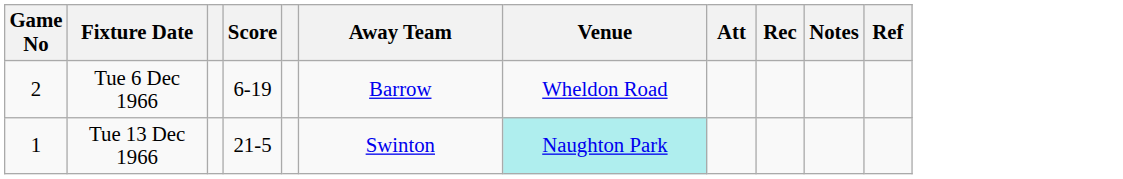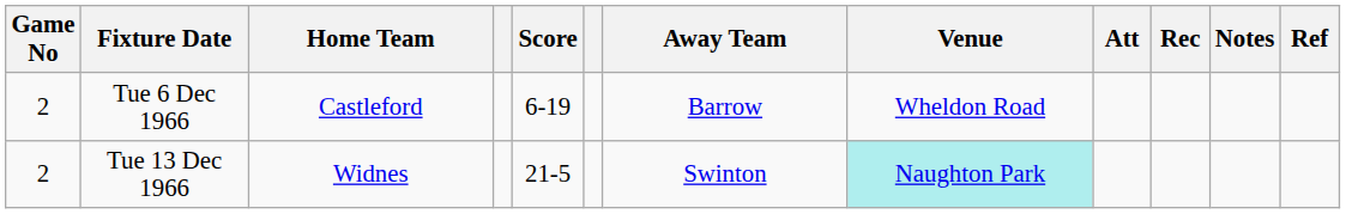+ column: Home Team | Castleford | Widnes
Tue 13 Dec 1966 | Game No: 1 -> 2
